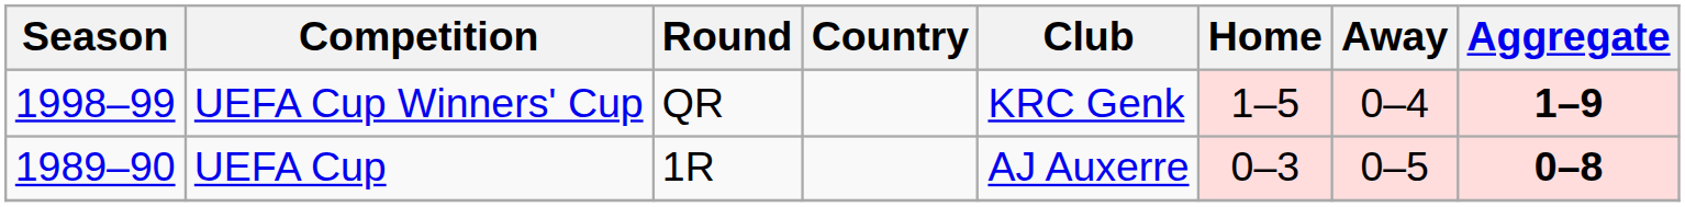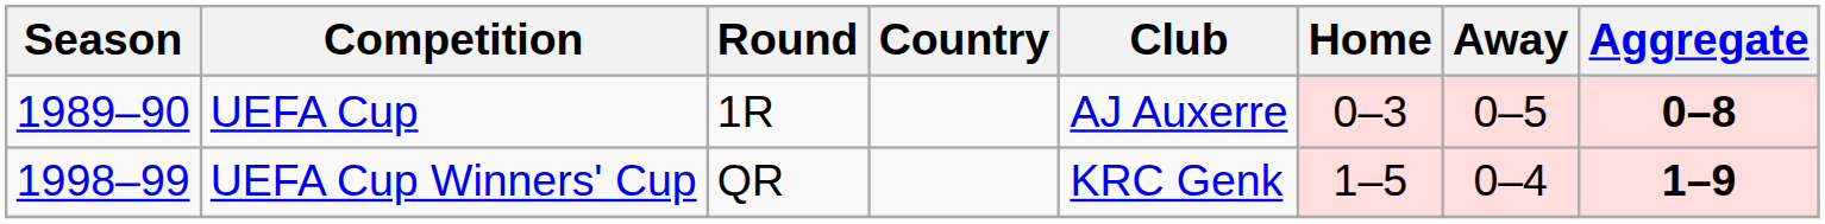rows swapped: UEFA Cup <-> UEFA Cup Winners' Cup
